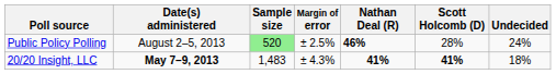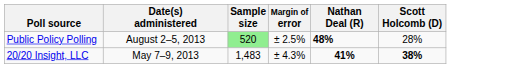- column: Undecided | 24% | 18%
Public Policy Polling | Nathan Deal (R): 46% -> 48%
20/20 Insight, LLC | Date(s) administered: bold -> normal
20/20 Insight, LLC | Scott Holcomb (D): 41% -> 38%
